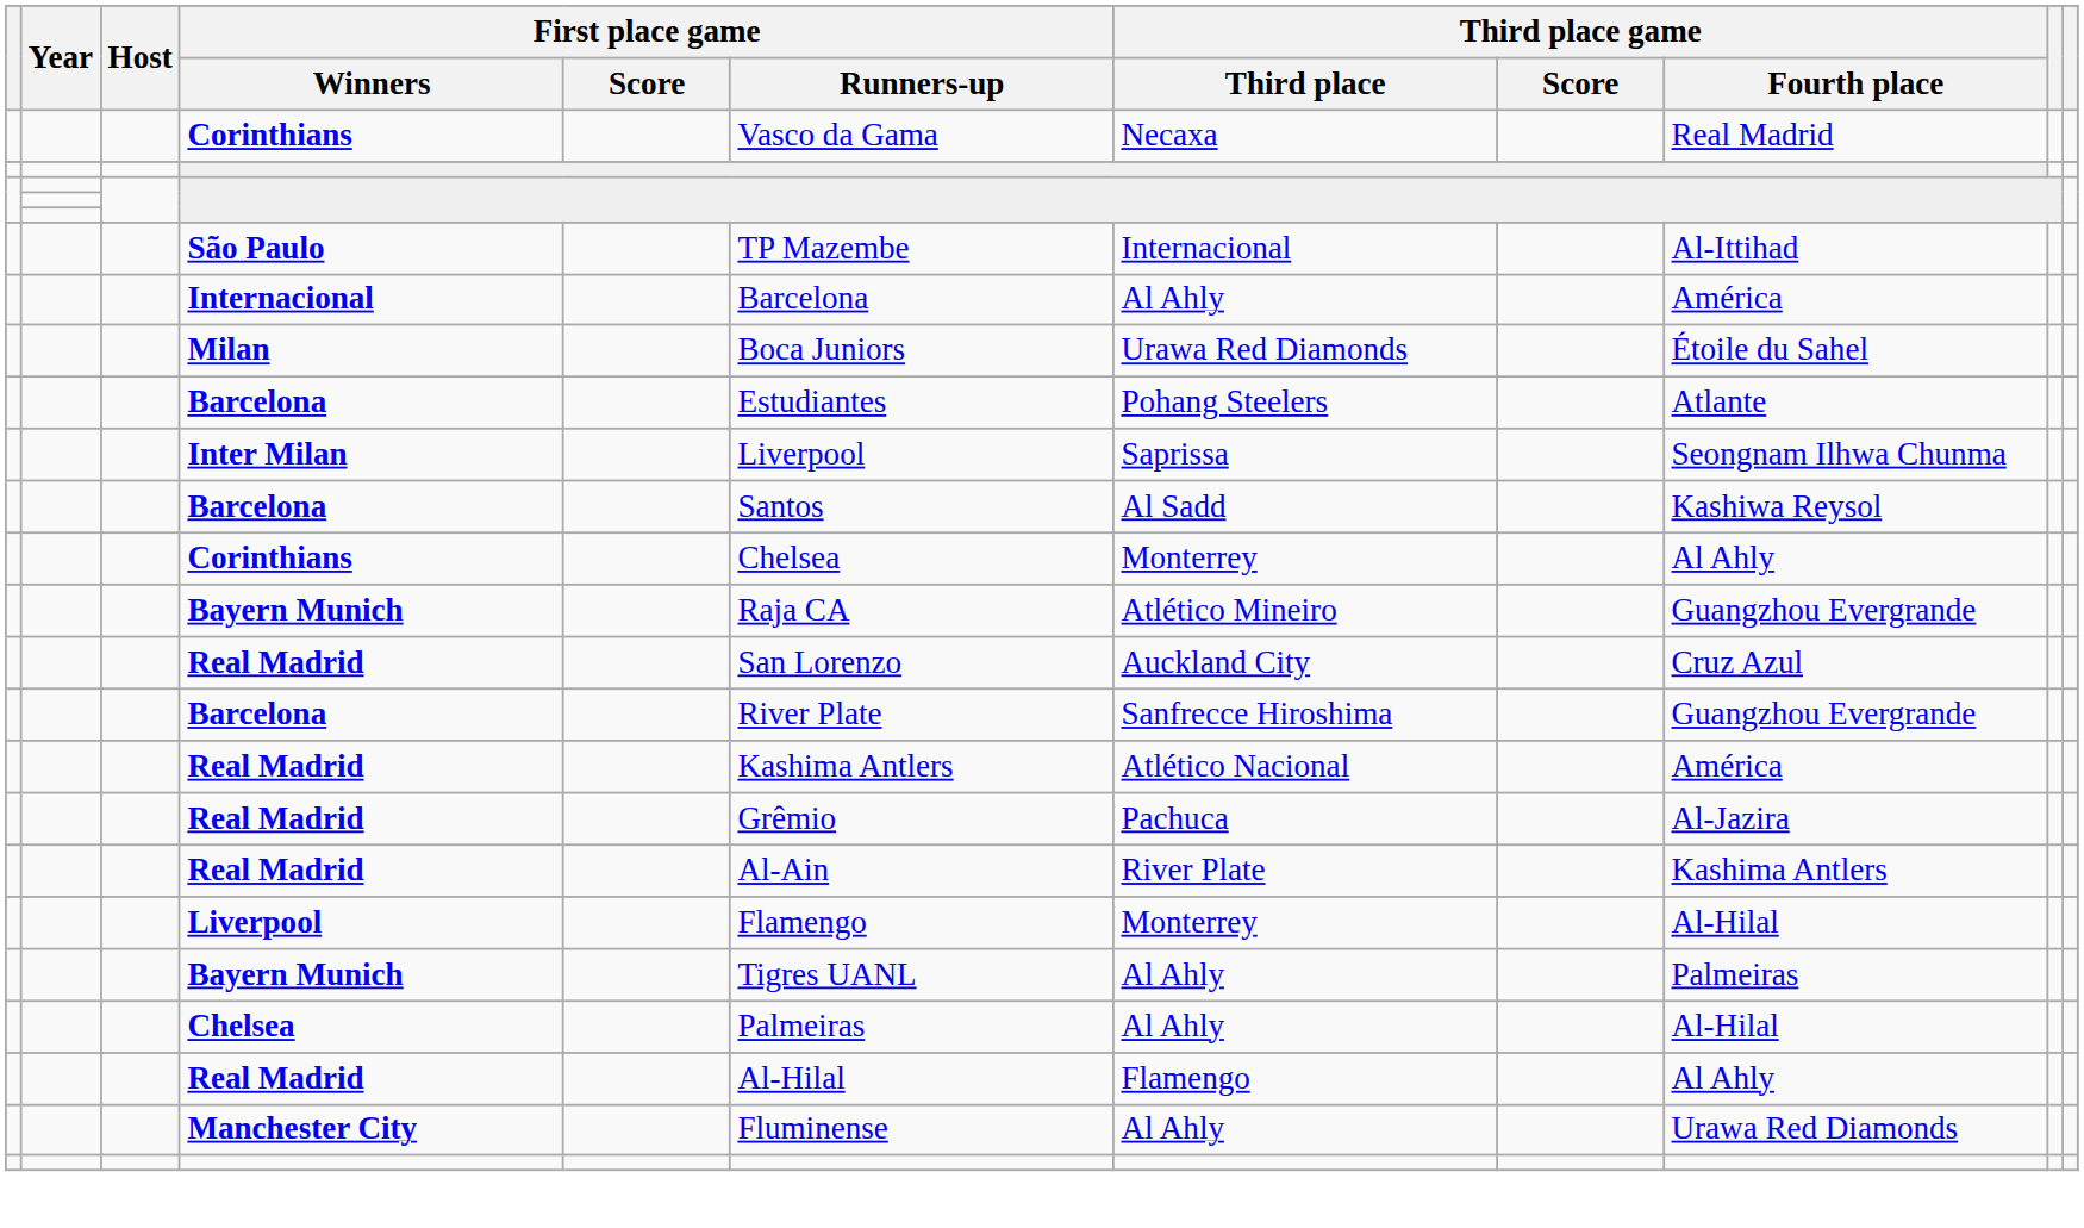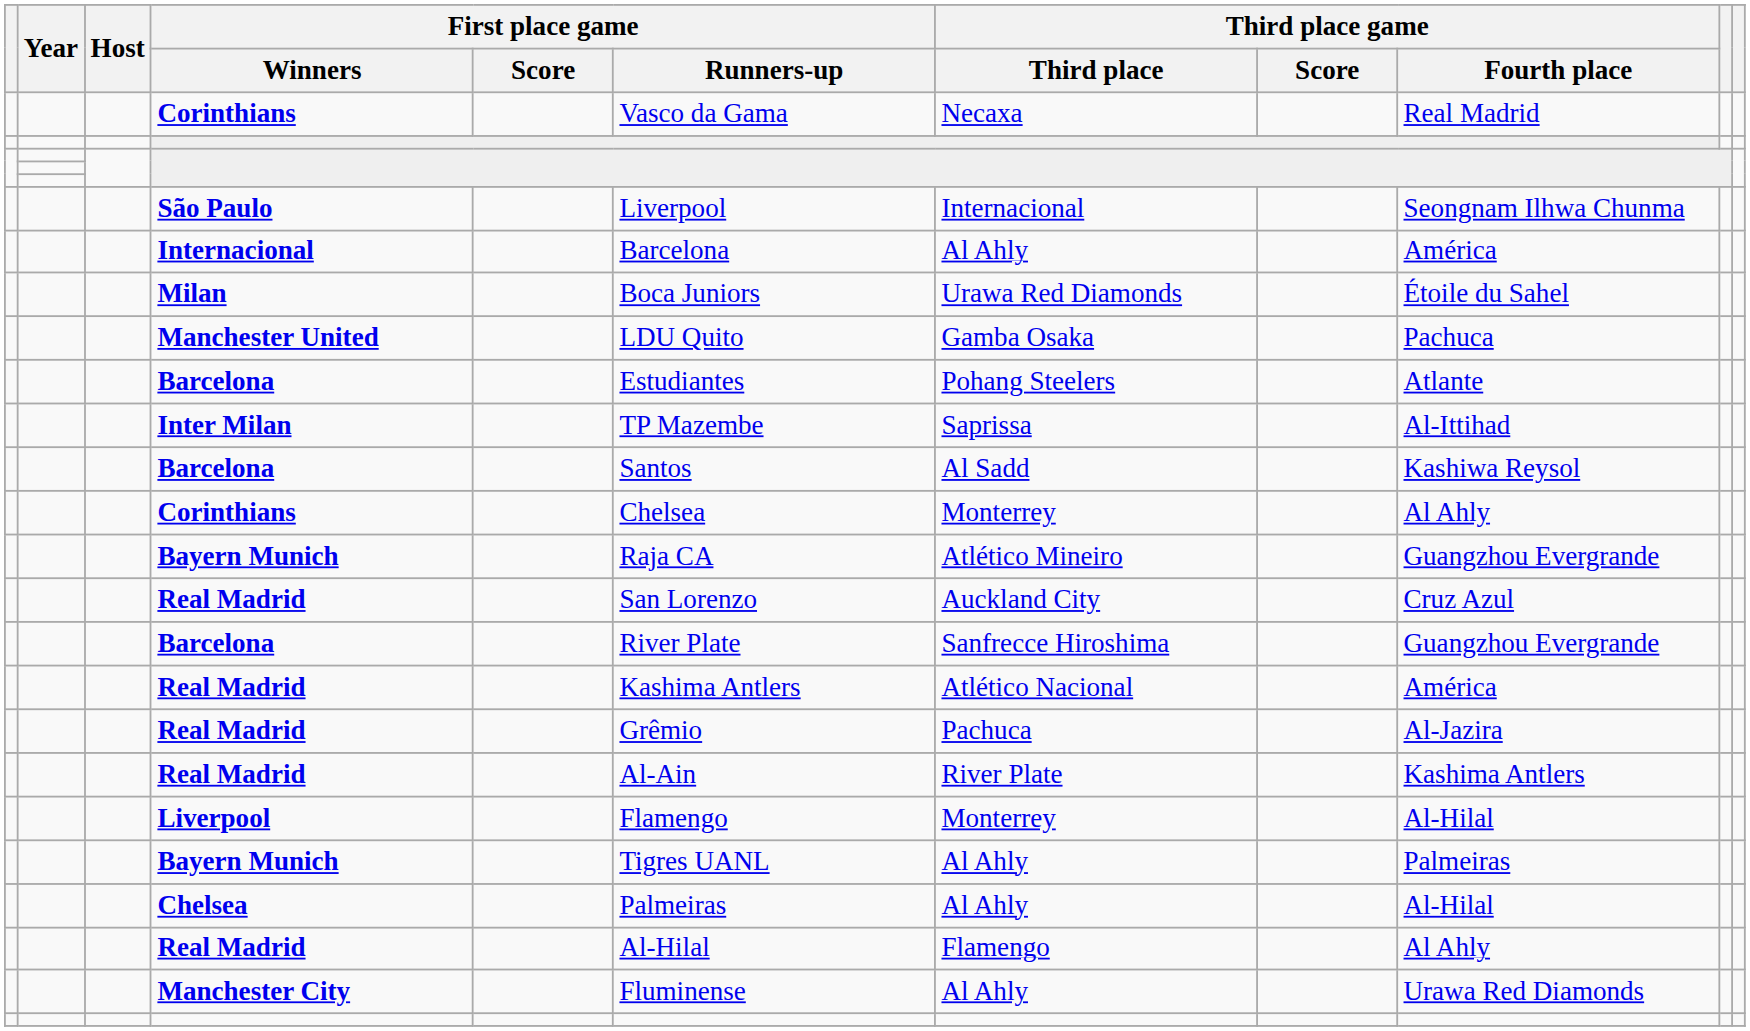São Paulo | First place game / Runners-up: TP Mazembe -> Liverpool
São Paulo | Third place game / Fourth place: Al-Ittihad -> Seongnam Ilhwa Chunma
+ row: Manchester United | LDU Quito | Gamba Osaka | Pachuca
Inter Milan | First place game / Runners-up: Liverpool -> TP Mazembe
Inter Milan | Third place game / Fourth place: Seongnam Ilhwa Chunma -> Al-Ittihad
